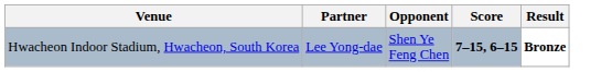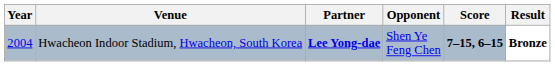+ column: Year | 2004
Hwacheon Indoor Stadium, Hwacheon, South Korea | Partner: normal -> bold
